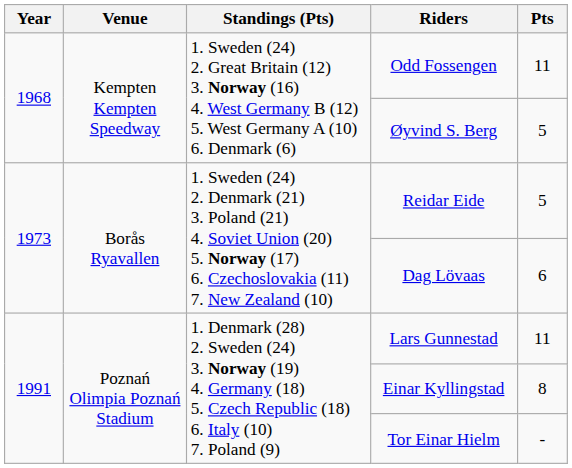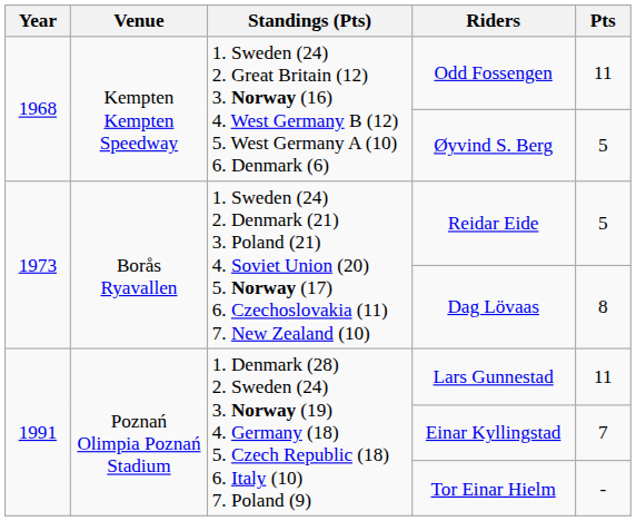Dag Lövaas | Pts: 6 -> 8
Einar Kyllingstad | Pts: 8 -> 7
